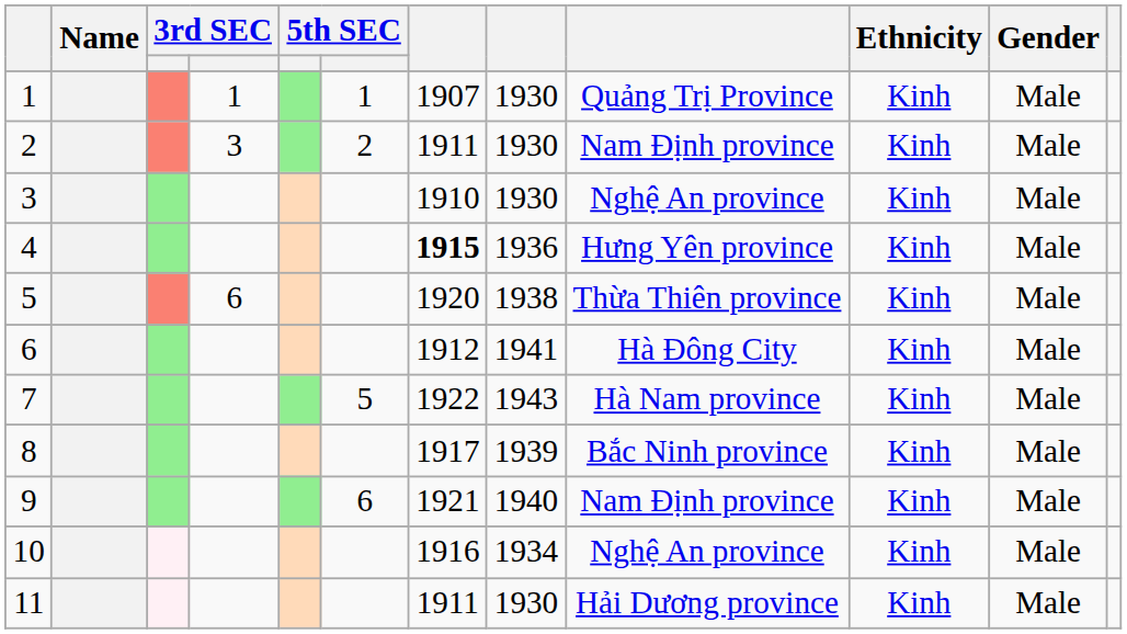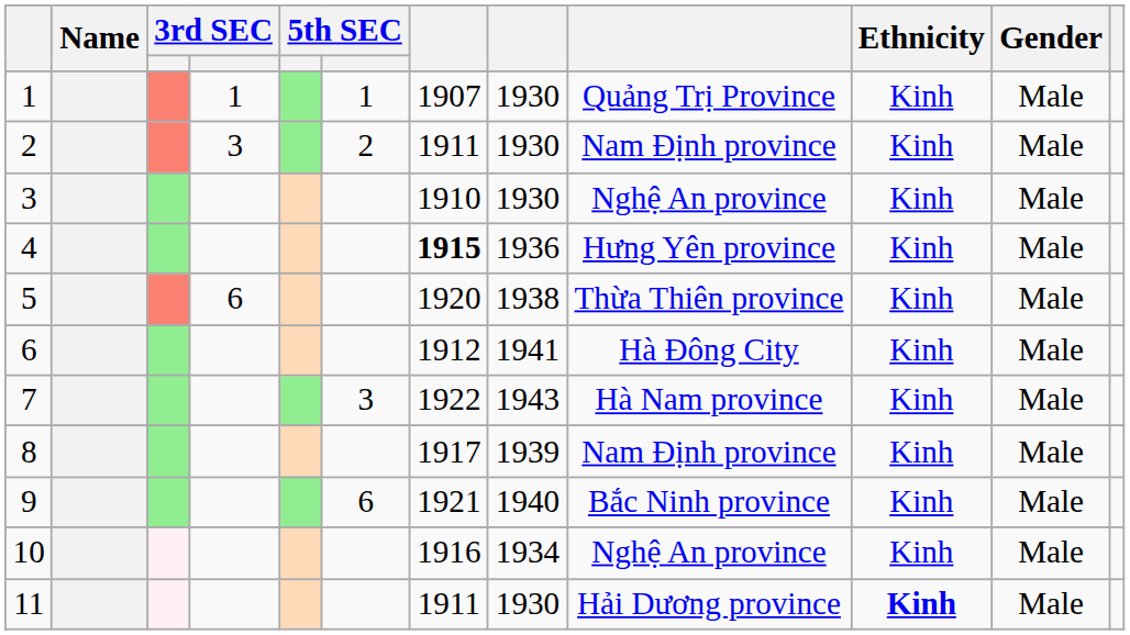7 | column 6: 5 -> 3
8 | column 9: Bắc Ninh province -> Nam Định province
9 | column 9: Nam Định province -> Bắc Ninh province
11 | Ethnicity: normal -> bold
